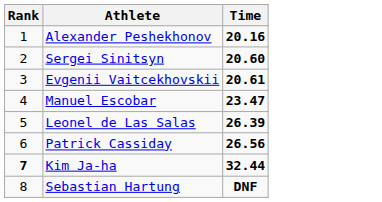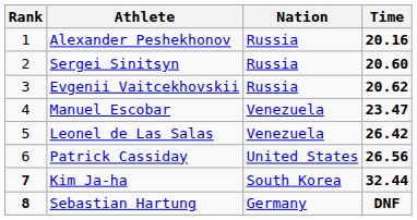+ column: Nation | Russia | Russia | Russia | Venezuela | Venezuela | United States | South Korea | Germany
Evgenii Vaitcekhovskii | Time: 20.61 -> 20.62
Leonel de Las Salas | Time: 26.39 -> 26.42
Sebastian Hartung | Rank: normal -> bold
